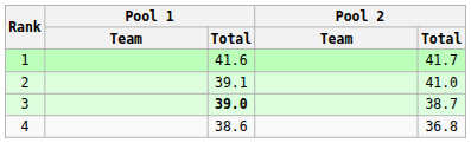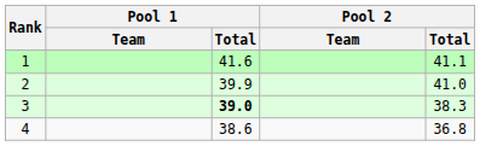1 | Pool 2 / Total: 41.7 -> 41.1
2 | Pool 1 / Total: 39.1 -> 39.9
3 | Pool 2 / Total: 38.7 -> 38.3
